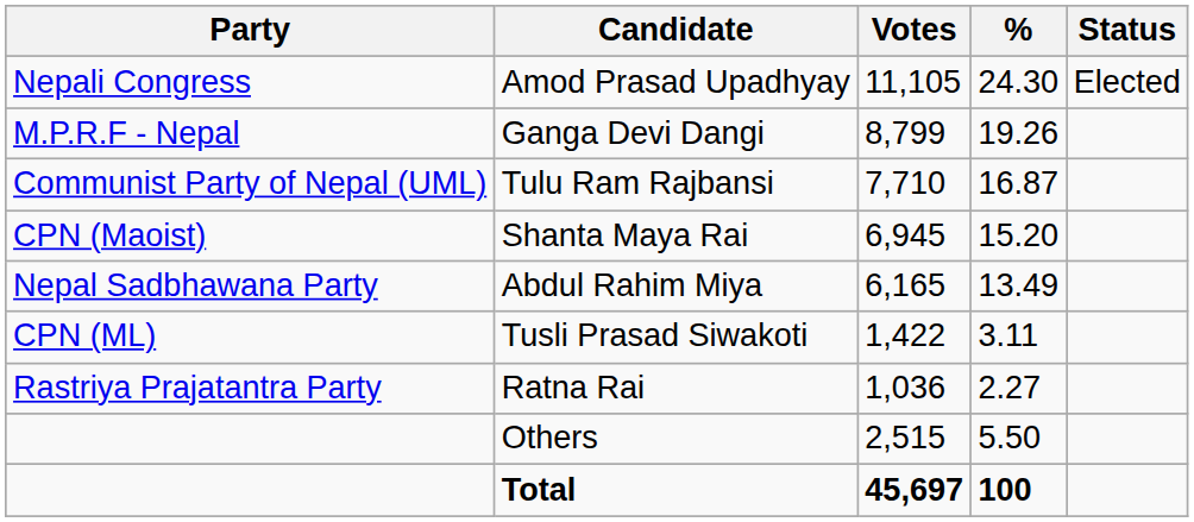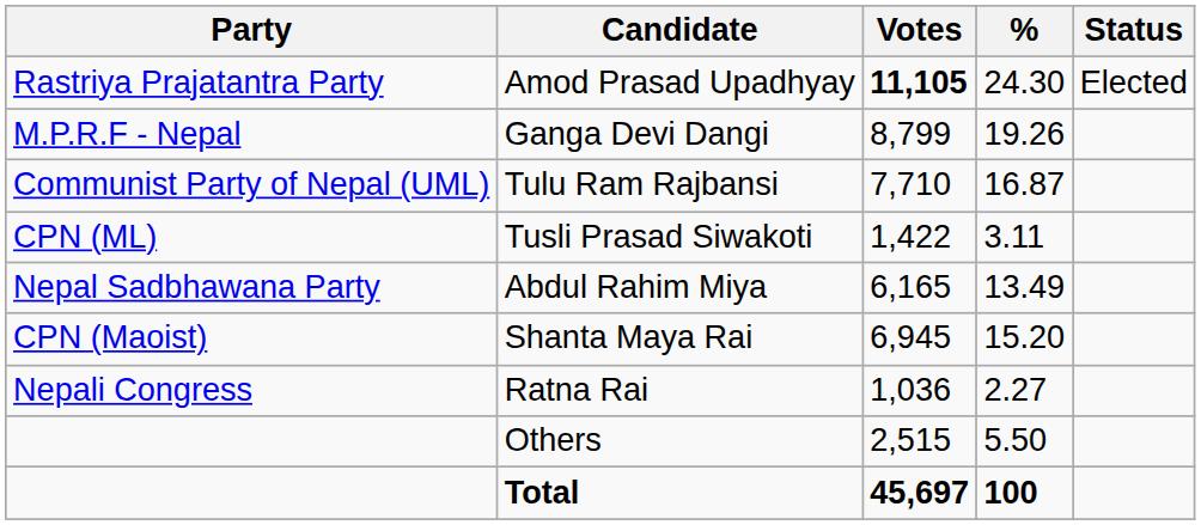Amod Prasad Upadhyay | Party: Nepali Congress -> Rastriya Prajatantra Party
Amod Prasad Upadhyay | Votes: normal -> bold
rows swapped: Shanta Maya Rai <-> Tusli Prasad Siwakoti
Ratna Rai | Party: Rastriya Prajatantra Party -> Nepali Congress
